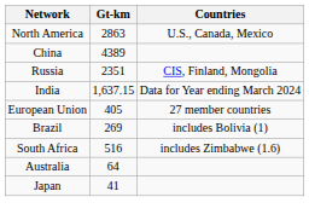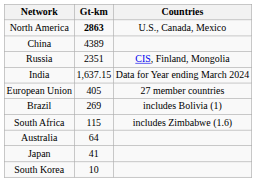North America | Gt-km: normal -> bold
South Africa | Gt-km: 516 -> 115
+ row: South Korea | 10
